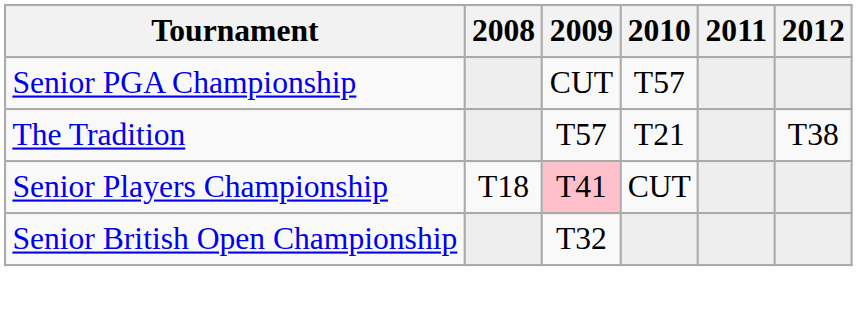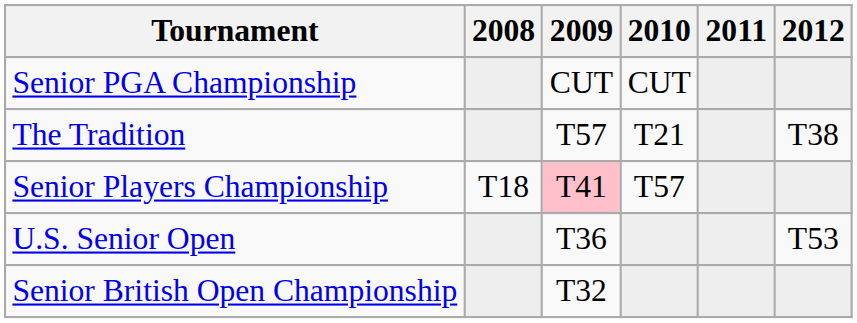Senior PGA Championship | 2010: T57 -> CUT
Senior Players Championship | 2010: CUT -> T57
+ row: U.S. Senior Open | T36 | T53
